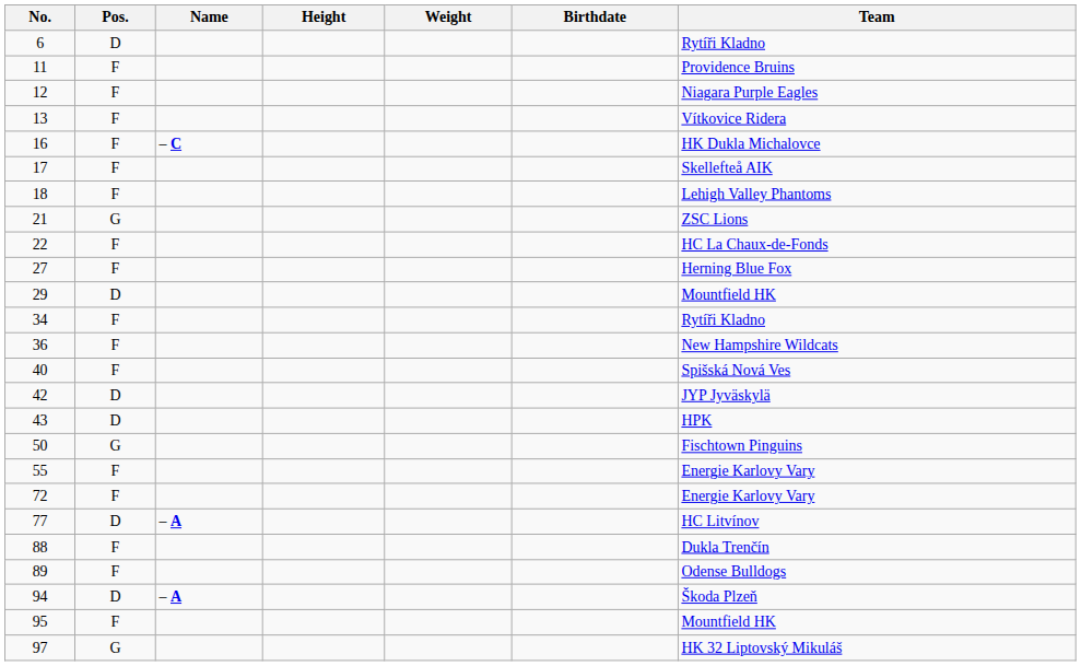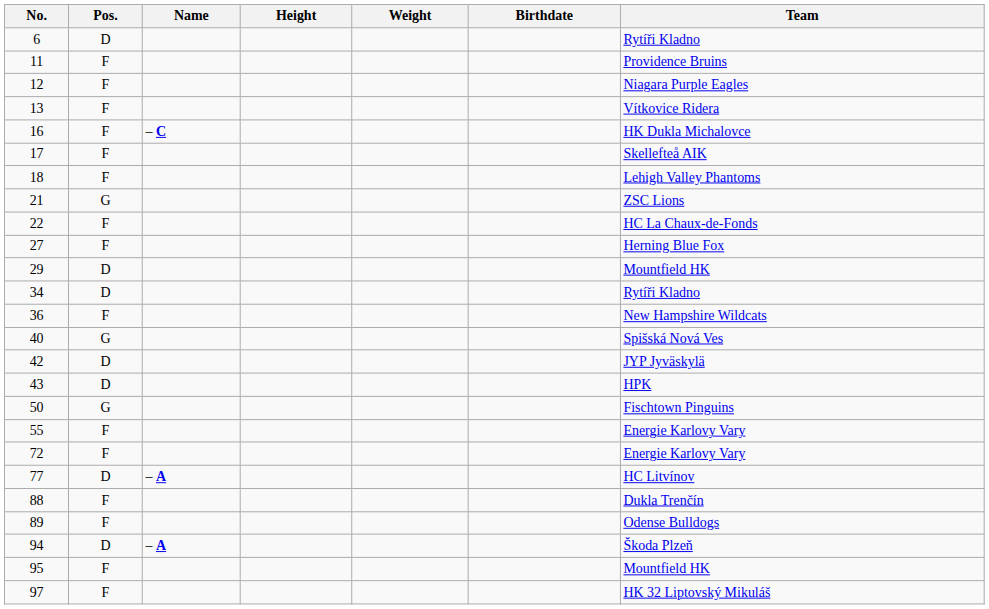34 | Pos.: F -> D
40 | Pos.: F -> G
97 | Pos.: G -> F
